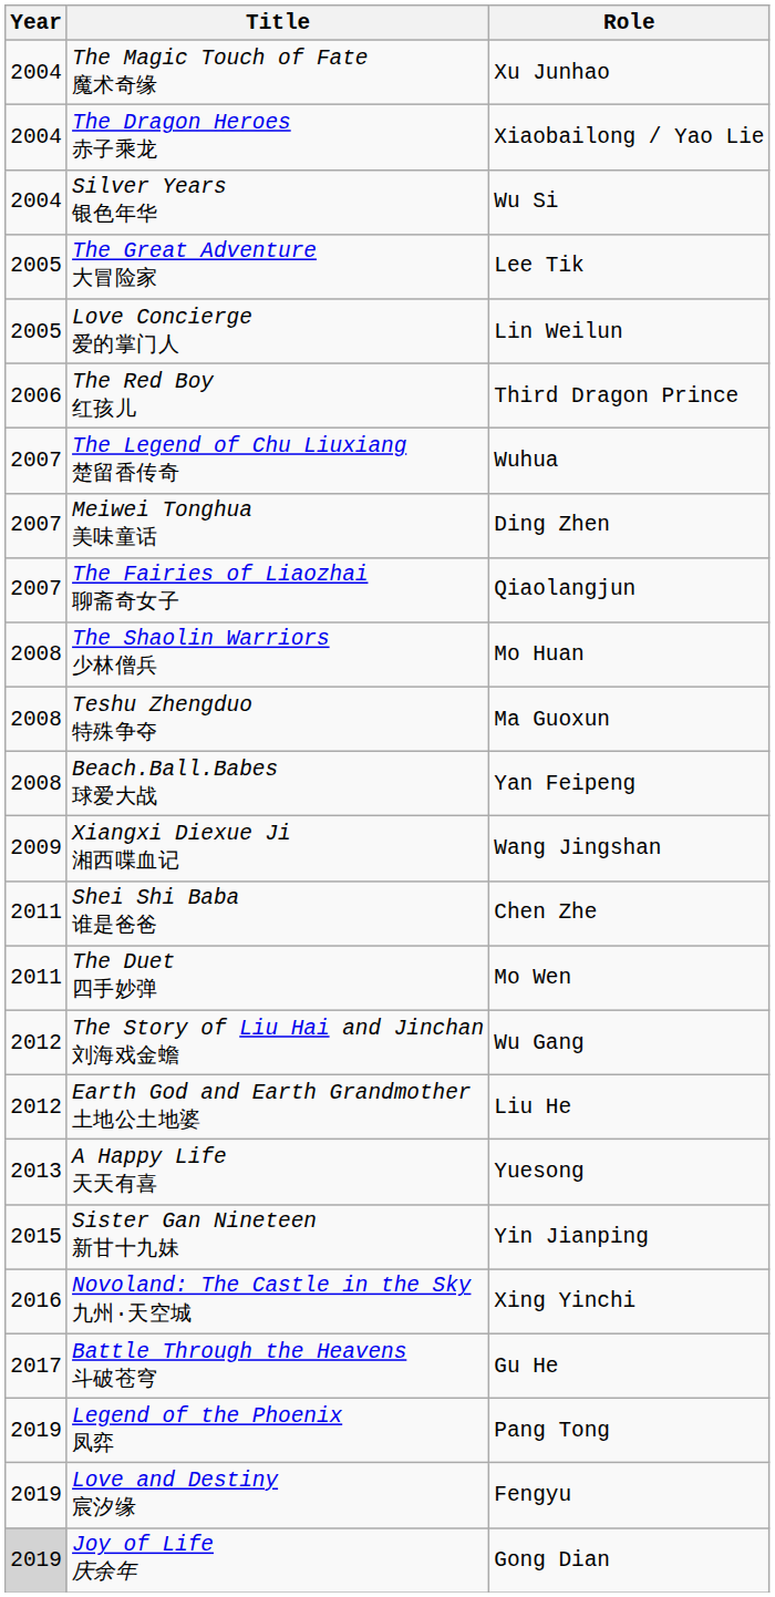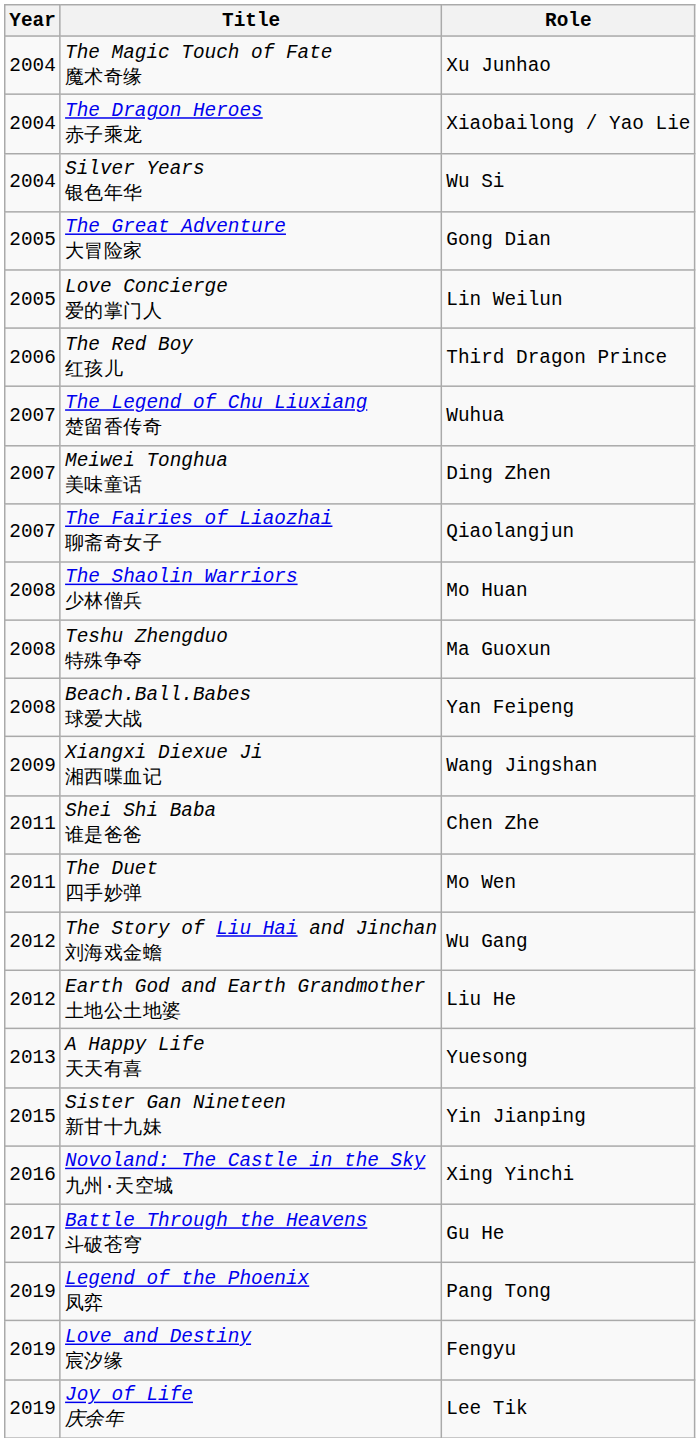The Great Adventure 大冒险家 | Role: Lee Tik -> Gong Dian
Joy of Life 庆余年 | Year: lightgrey background -> no background
Joy of Life 庆余年 | Role: Gong Dian -> Lee Tik
